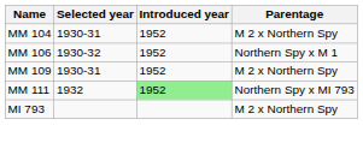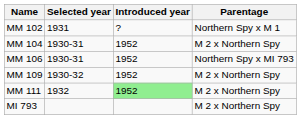+ row: MM 102 | 1931 | ? | Northern Spy x M 1
MM 106 | Selected year: 1930-32 -> 1930-31
MM 106 | Parentage: Northern Spy x M 1 -> Northern Spy x MI 793
MM 109 | Selected year: 1930-31 -> 1930-32
MM 111 | Parentage: Northern Spy x MI 793 -> M 2 x Northern Spy
